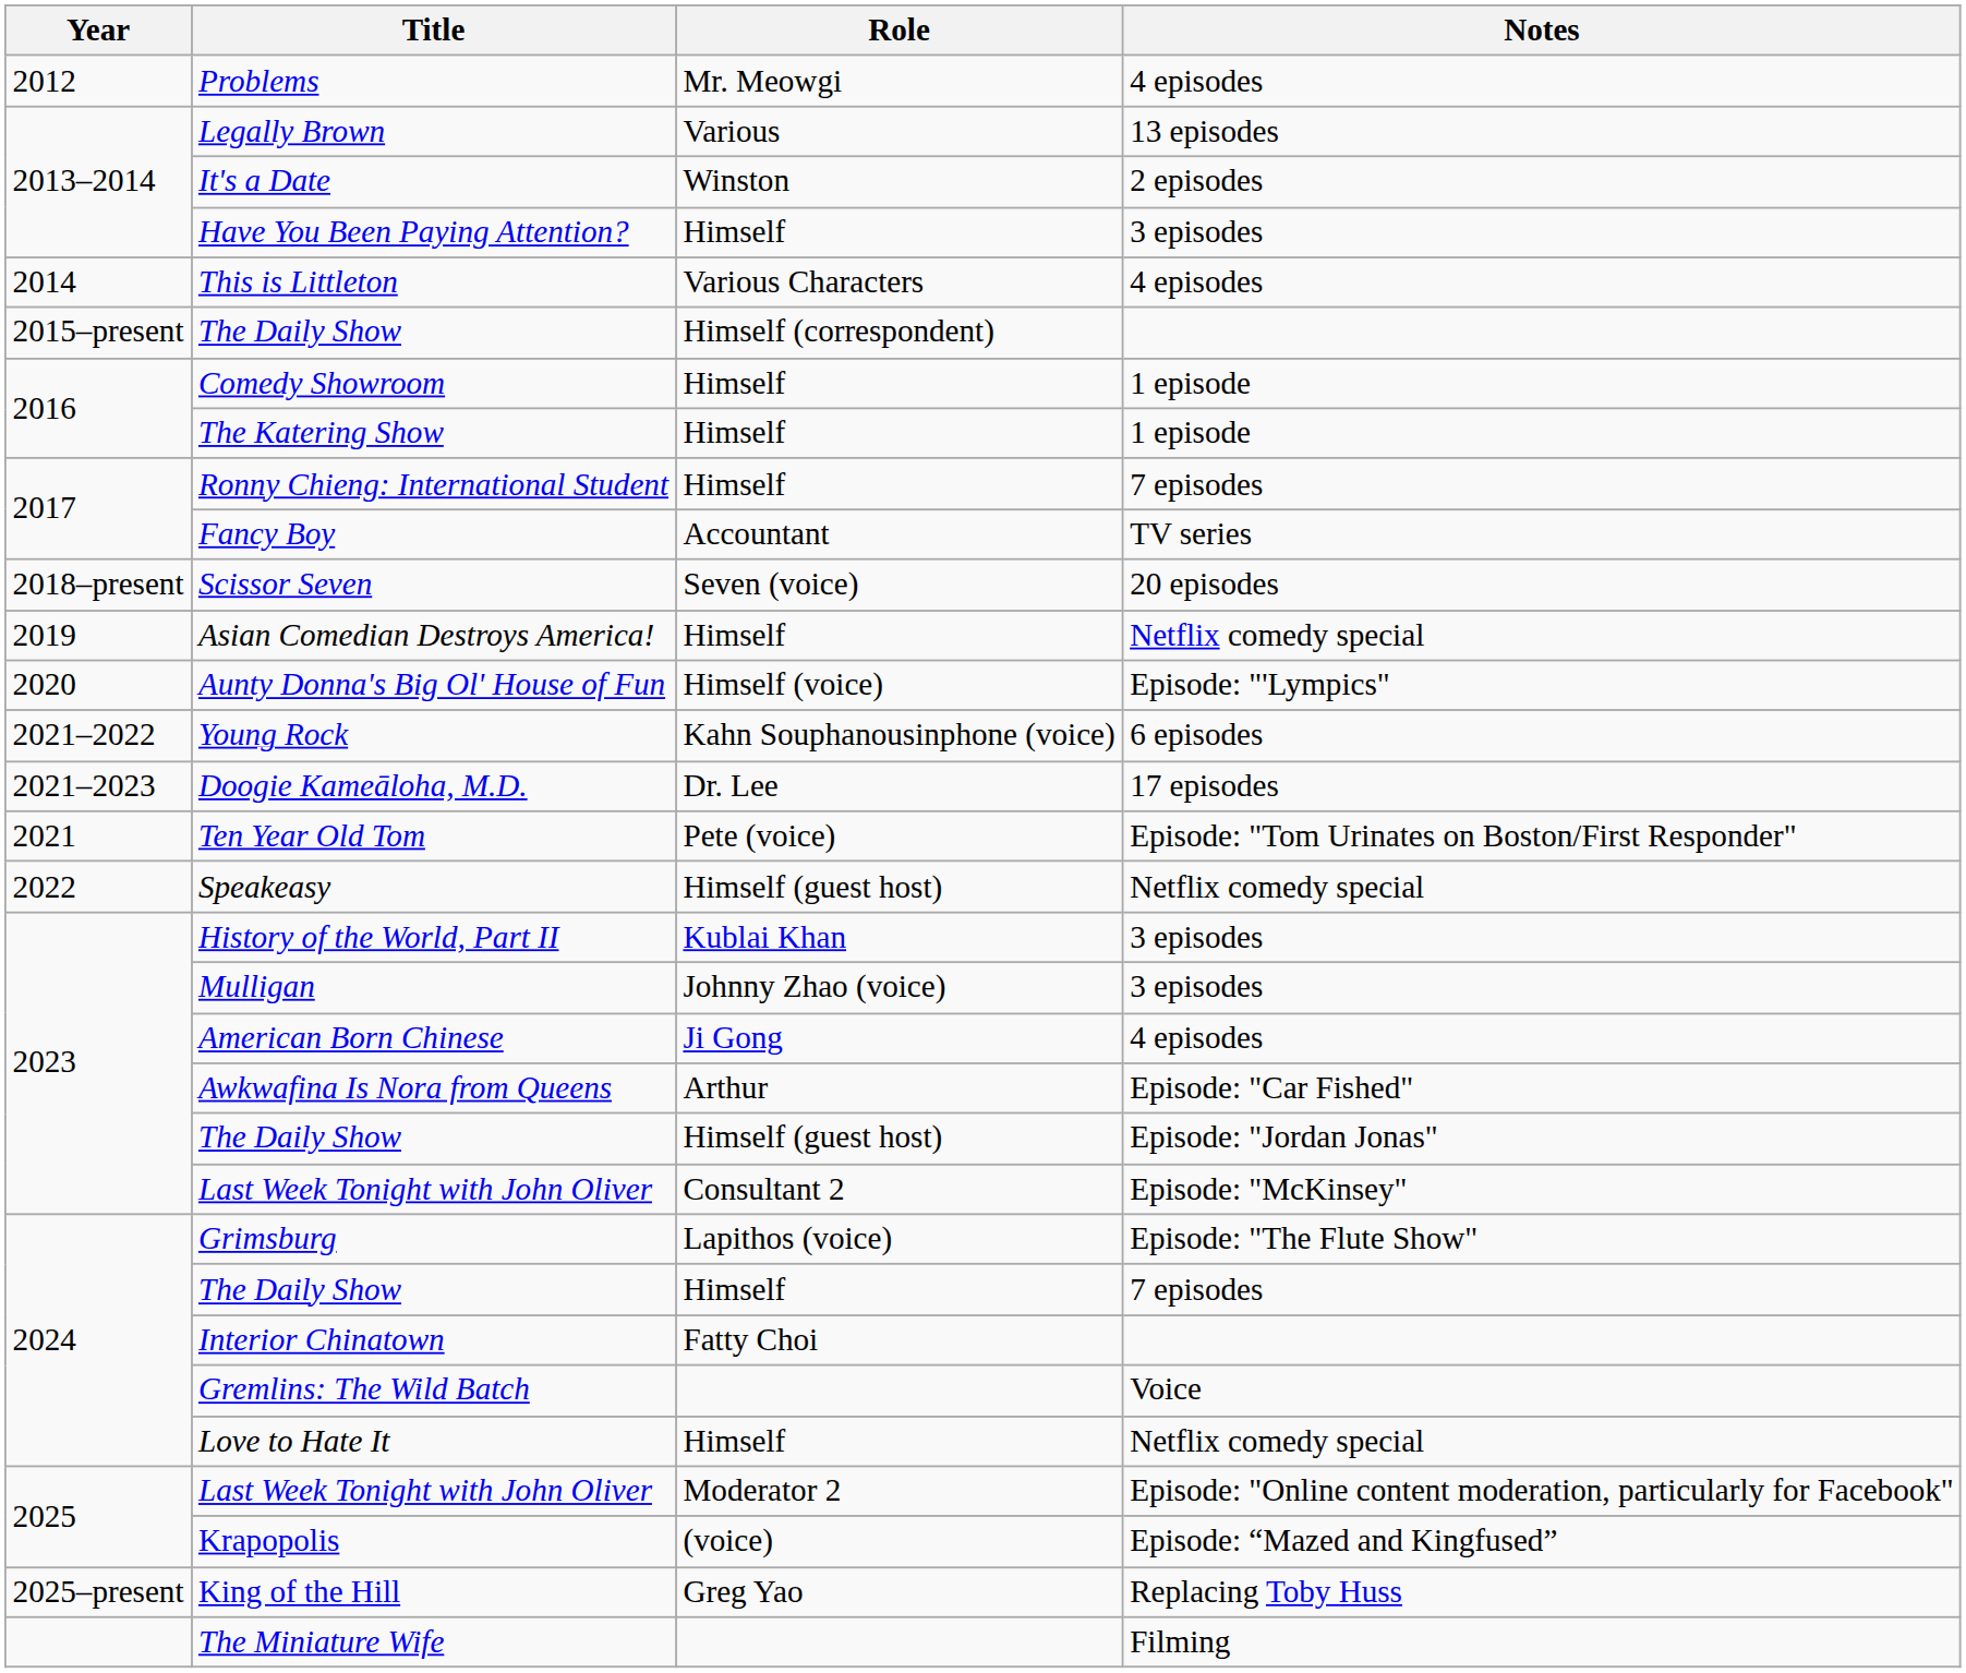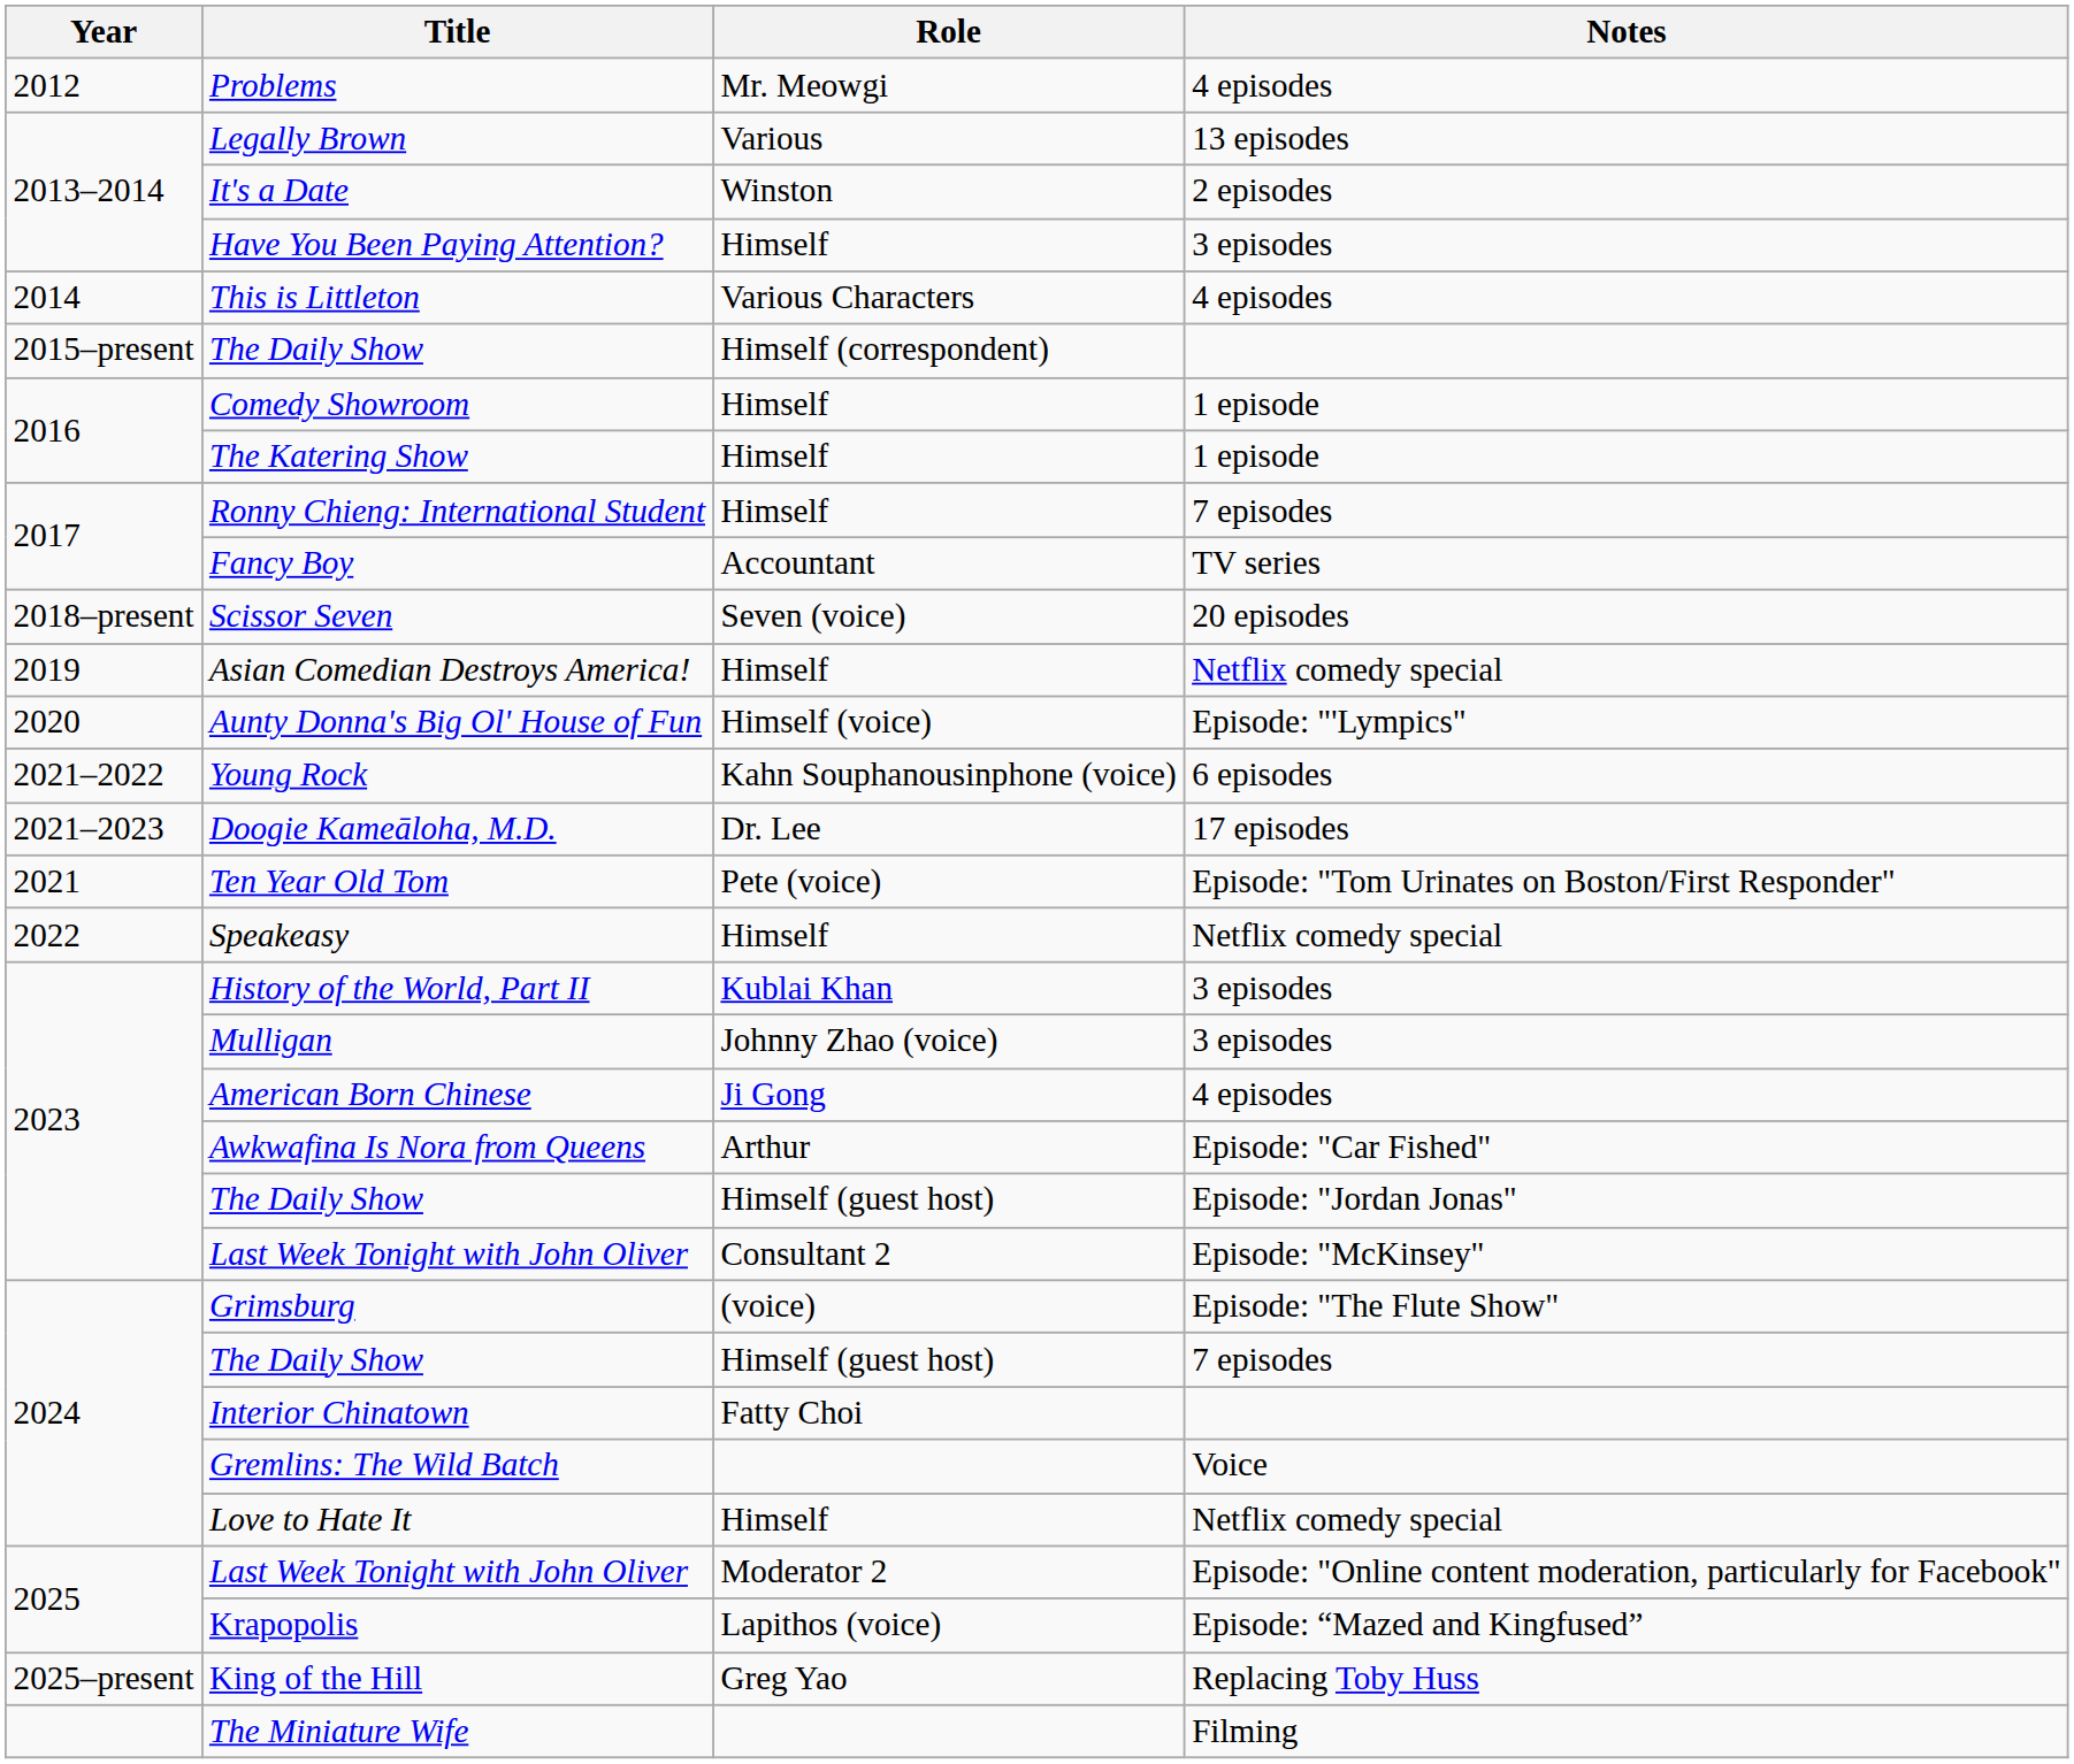Speakeasy | Role: Himself (guest host) -> Himself
Grimsburg | Role: Lapithos (voice) -> (voice)
The Daily Show / 7 episodes | Role: Himself -> Himself (guest host)
Krapopolis | Role: (voice) -> Lapithos (voice)
